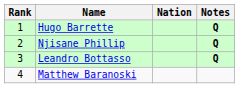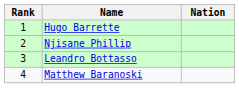- column: Notes | Q | Q | Q
